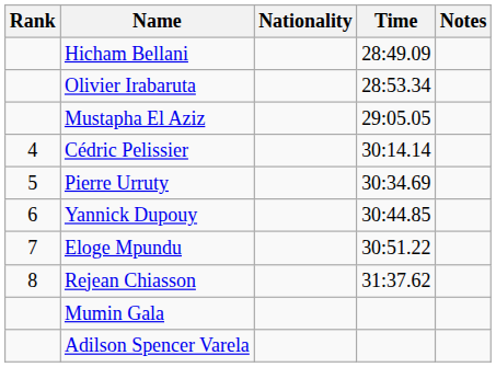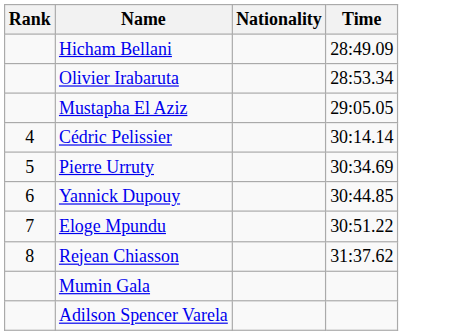- column: Notes
